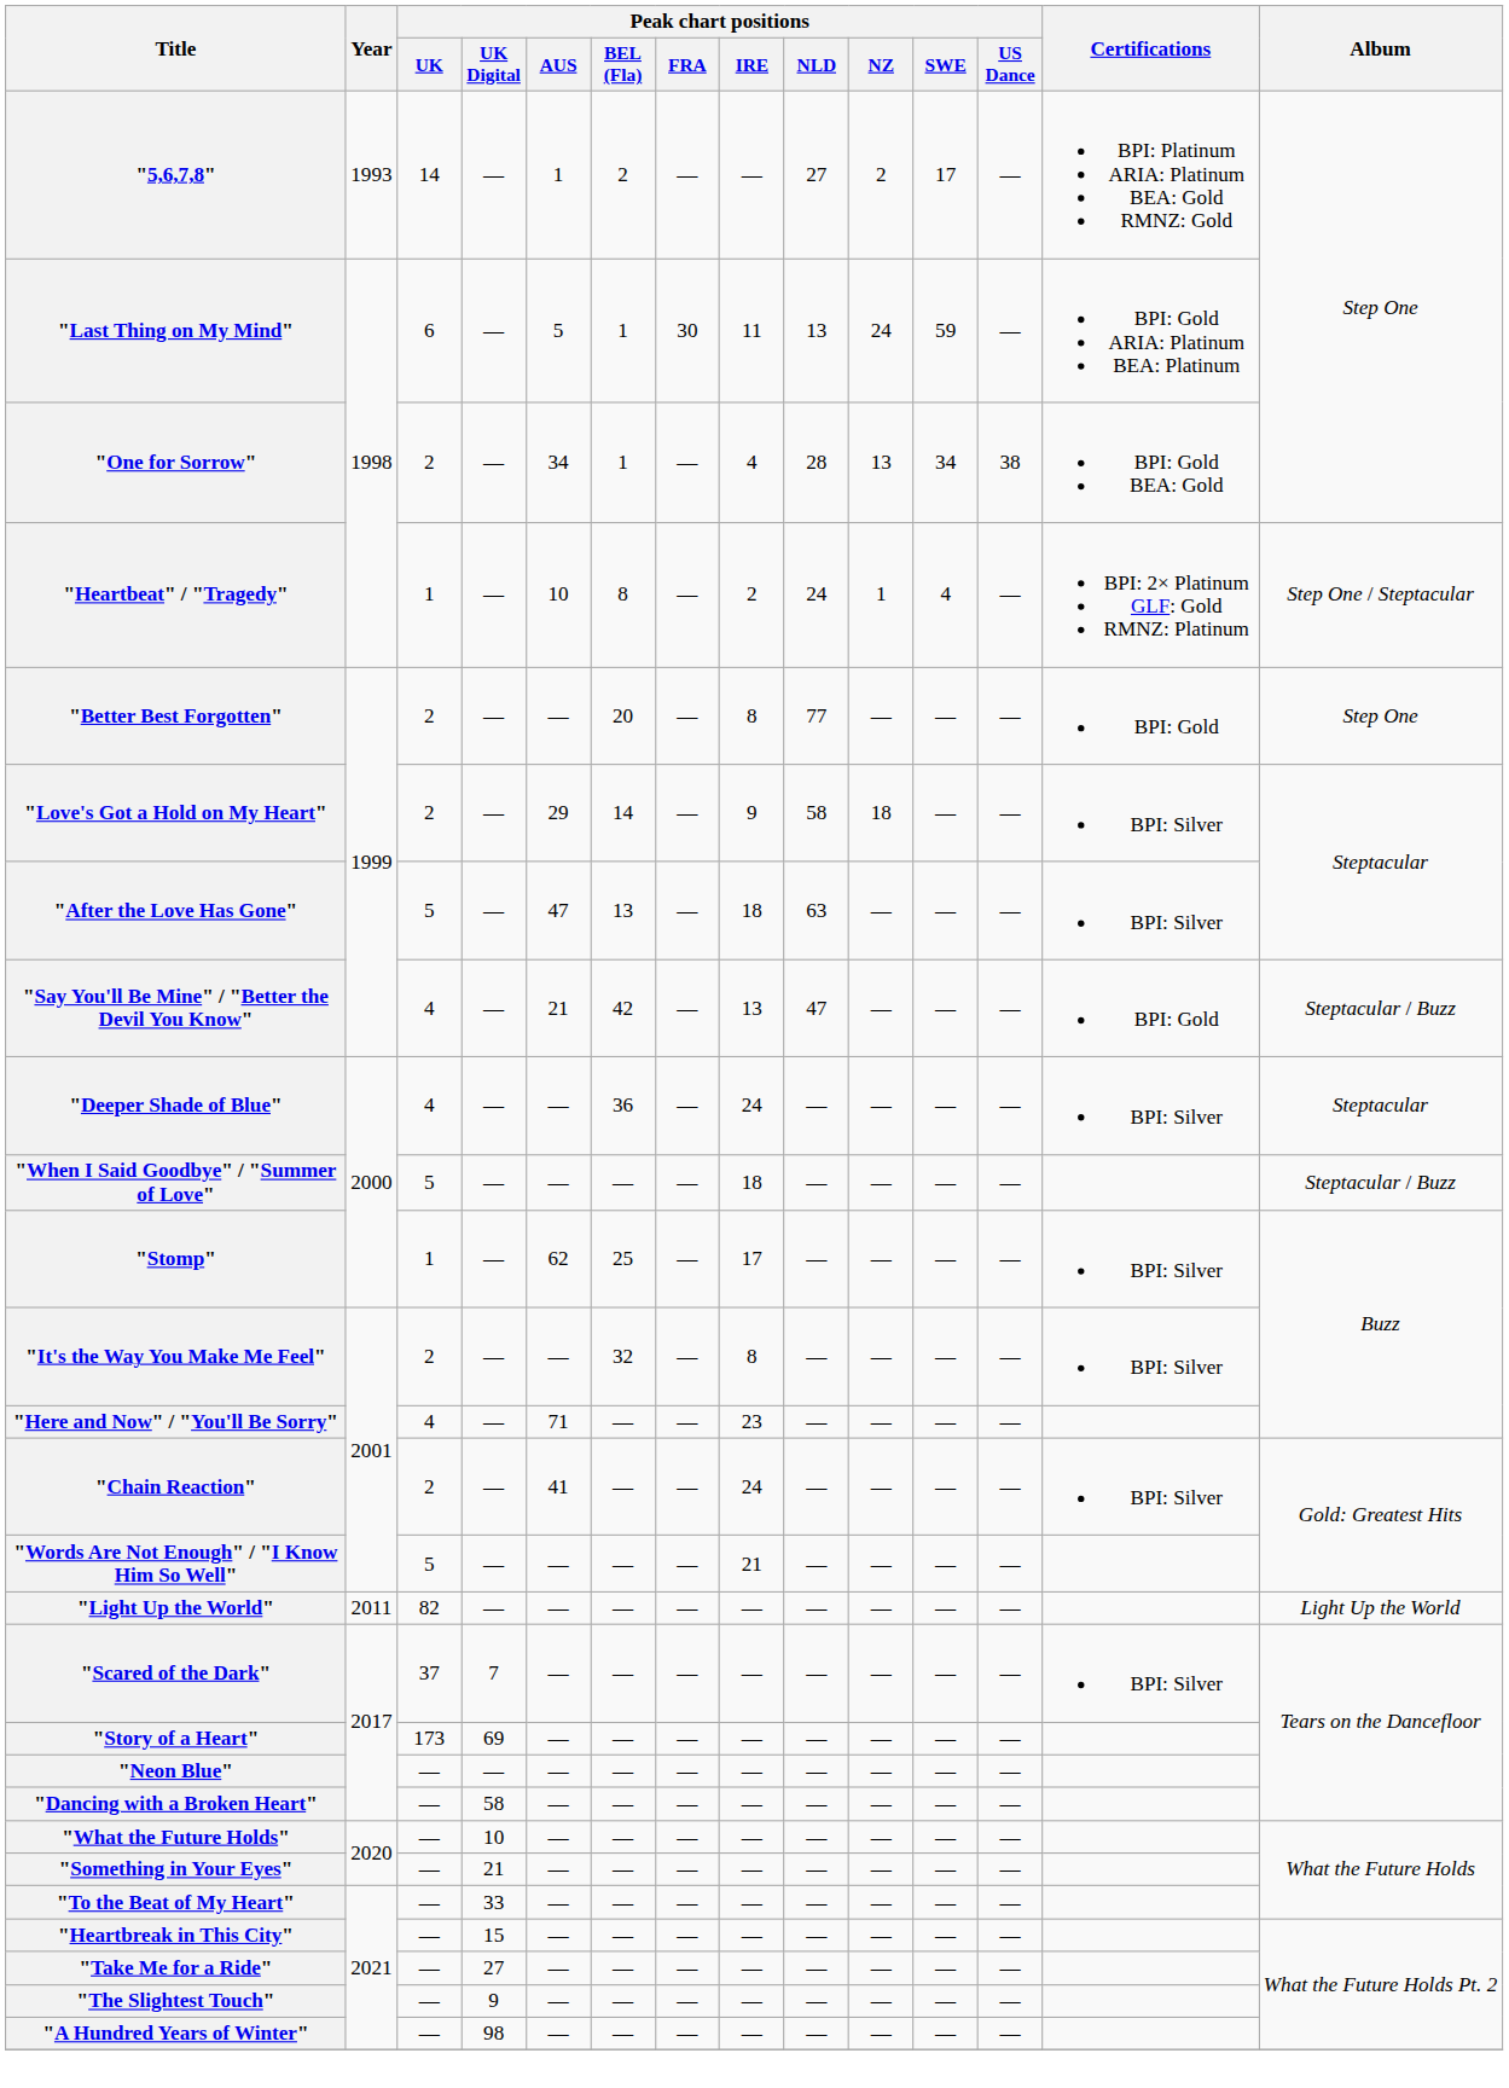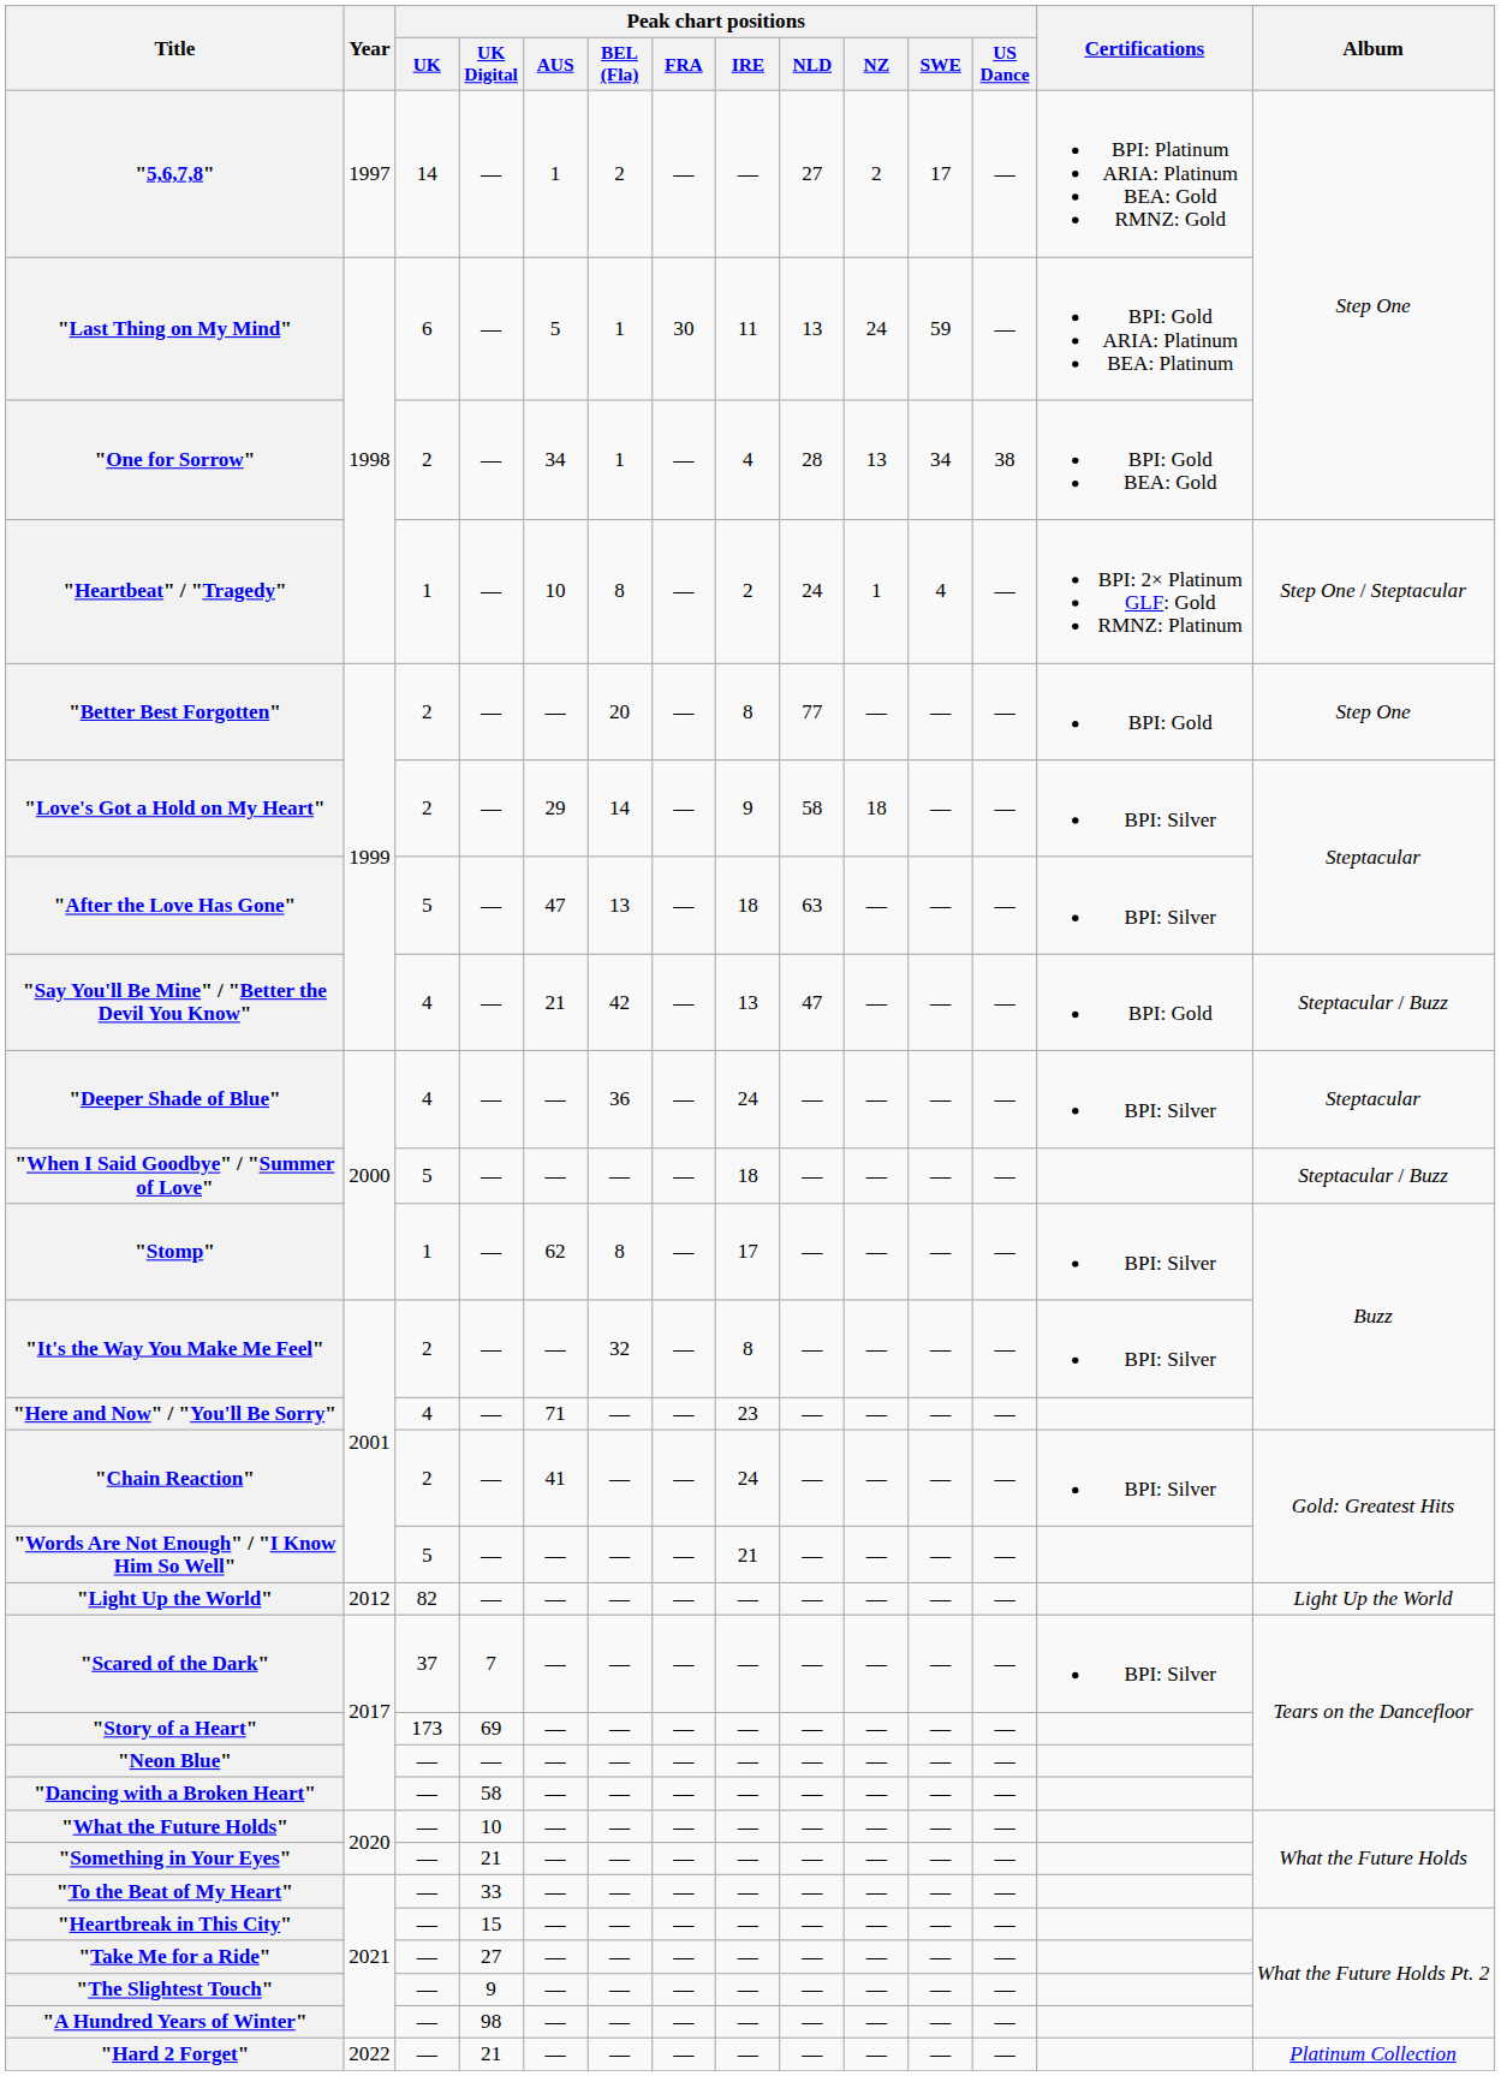"5,6,7,8" | Year: 1993 -> 1997
"Stomp" | Peak chart positions / BEL (Fla): 25 -> 8
"Light Up the World" | Year: 2011 -> 2012
+ row: "Hard 2 Forget" | 2022 | — | 21 | — | — | — | — | — | — | — | — | Platinum Collection
